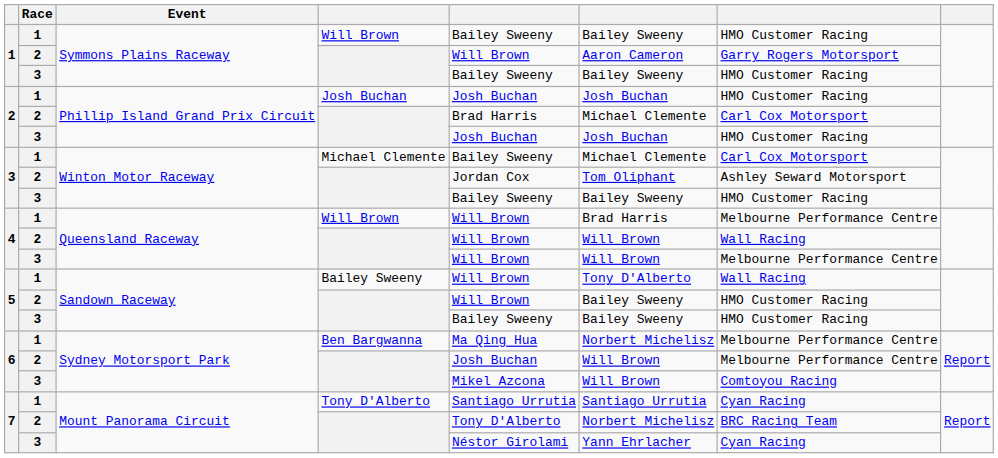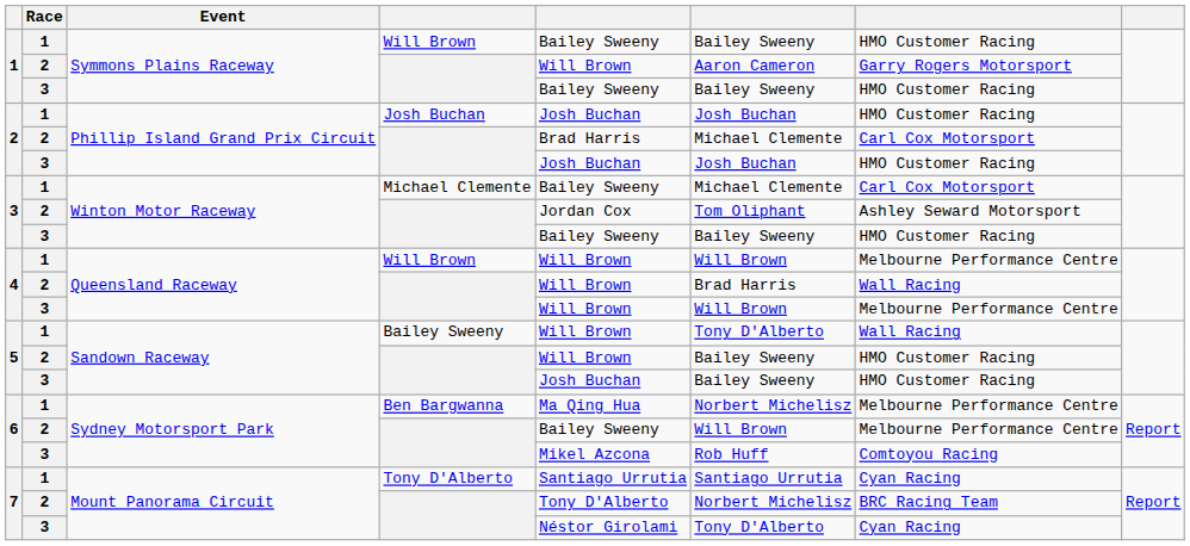4 / 1 | column 6: Brad Harris -> Will Brown
4 / 2 | column 6: Will Brown -> Brad Harris
5 / 3 | column 5: Bailey Sweeny -> Josh Buchan
6 / 2 | column 5: Josh Buchan -> Bailey Sweeny
6 / 3 | column 6: Will Brown -> Rob Huff
7 / 3 | column 6: Yann Ehrlacher -> Tony D'Alberto
